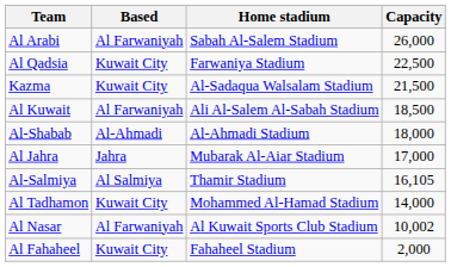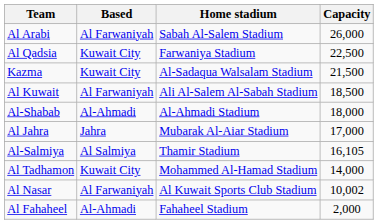Al Fahaheel | Based: Kuwait City -> Al-Ahmadi
